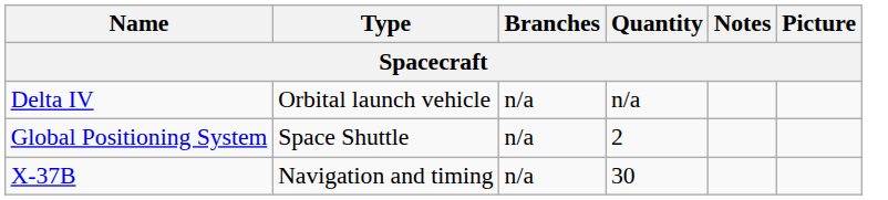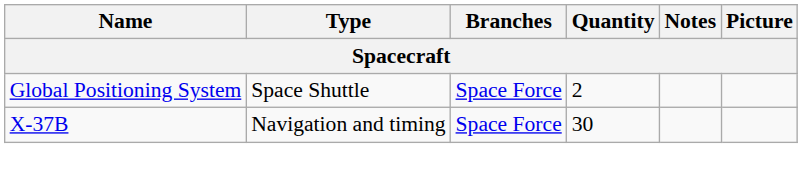- row: Delta IV | Orbital launch vehicle | n/a | n/a
Global Positioning System | Branches: n/a -> Space Force
X-37B | Branches: n/a -> Space Force
